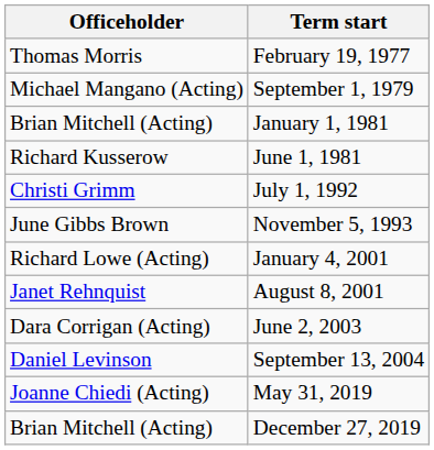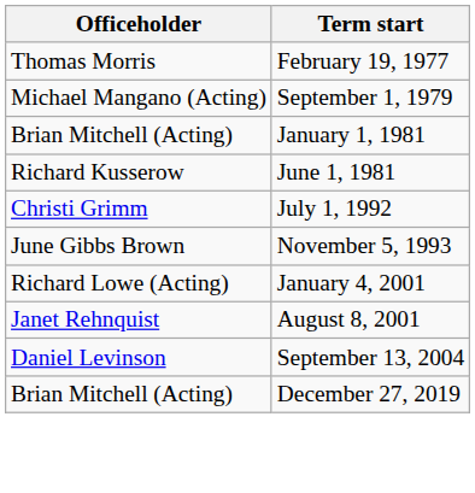- row: Dara Corrigan (Acting) | June 2, 2003
- row: Joanne Chiedi (Acting) | May 31, 2019
